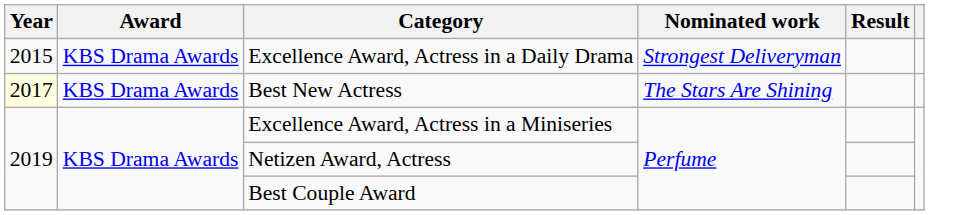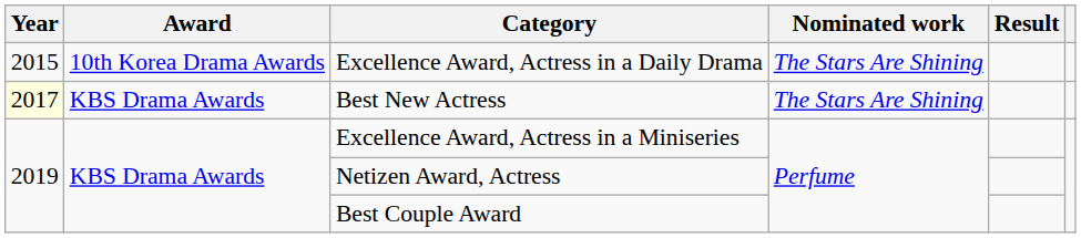Excellence Award, Actress in a Daily Drama | Award: KBS Drama Awards -> 10th Korea Drama Awards
Excellence Award, Actress in a Daily Drama | Nominated work: Strongest Deliveryman -> The Stars Are Shining
